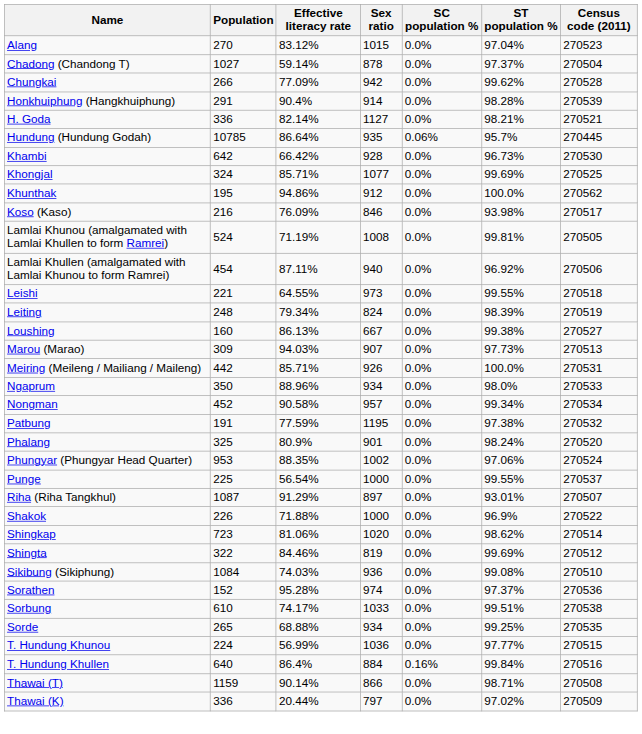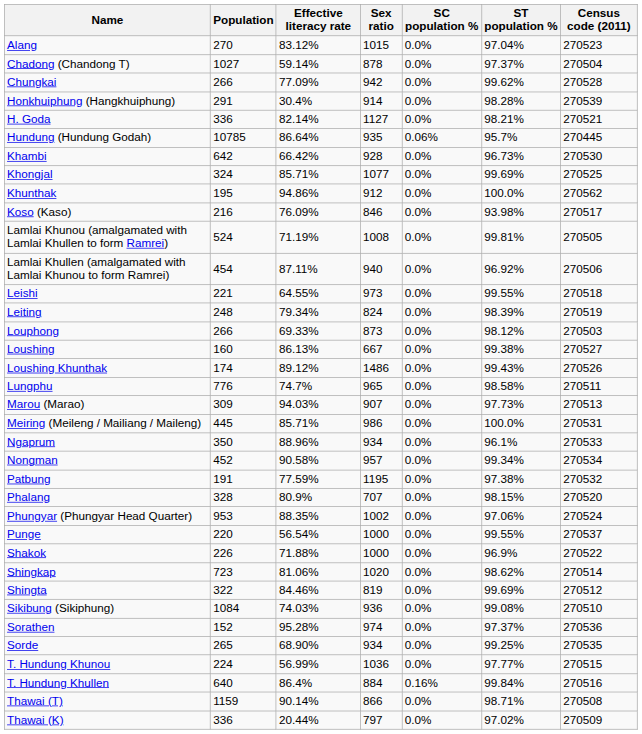Honkhuiphung (Hangkhuiphung) | Effective literacy rate: 90.4% -> 30.4%
+ row: Louphong | 266 | 69.33% | 873 | 0.0% | 98.12% | 270503
+ row: Loushing Khunthak | 174 | 89.12% | 1486 | 0.0% | 99.43% | 270526
+ row: Lungphu | 776 | 74.7% | 965 | 0.0% | 98.58% | 270511
Meiring (Meileng / Mailiang / Maileng) | Population: 442 -> 445
Meiring (Meileng / Mailiang / Maileng) | Sex ratio: 926 -> 986
Ngaprum | ST population %: 98.0% -> 96.1%
Phalang | Population: 325 -> 328
Phalang | Sex ratio: 901 -> 707
Phalang | ST population %: 98.24% -> 98.15%
Punge | Population: 225 -> 220
- row: Riha (Riha Tangkhul) | 1087 | 91.29% | 897 | 0.0% | 93.01% | 270507
- row: Sorbung | 610 | 74.17% | 1033 | 0.0% | 99.51% | 270538
Sorde | Effective literacy rate: 68.88% -> 68.90%
